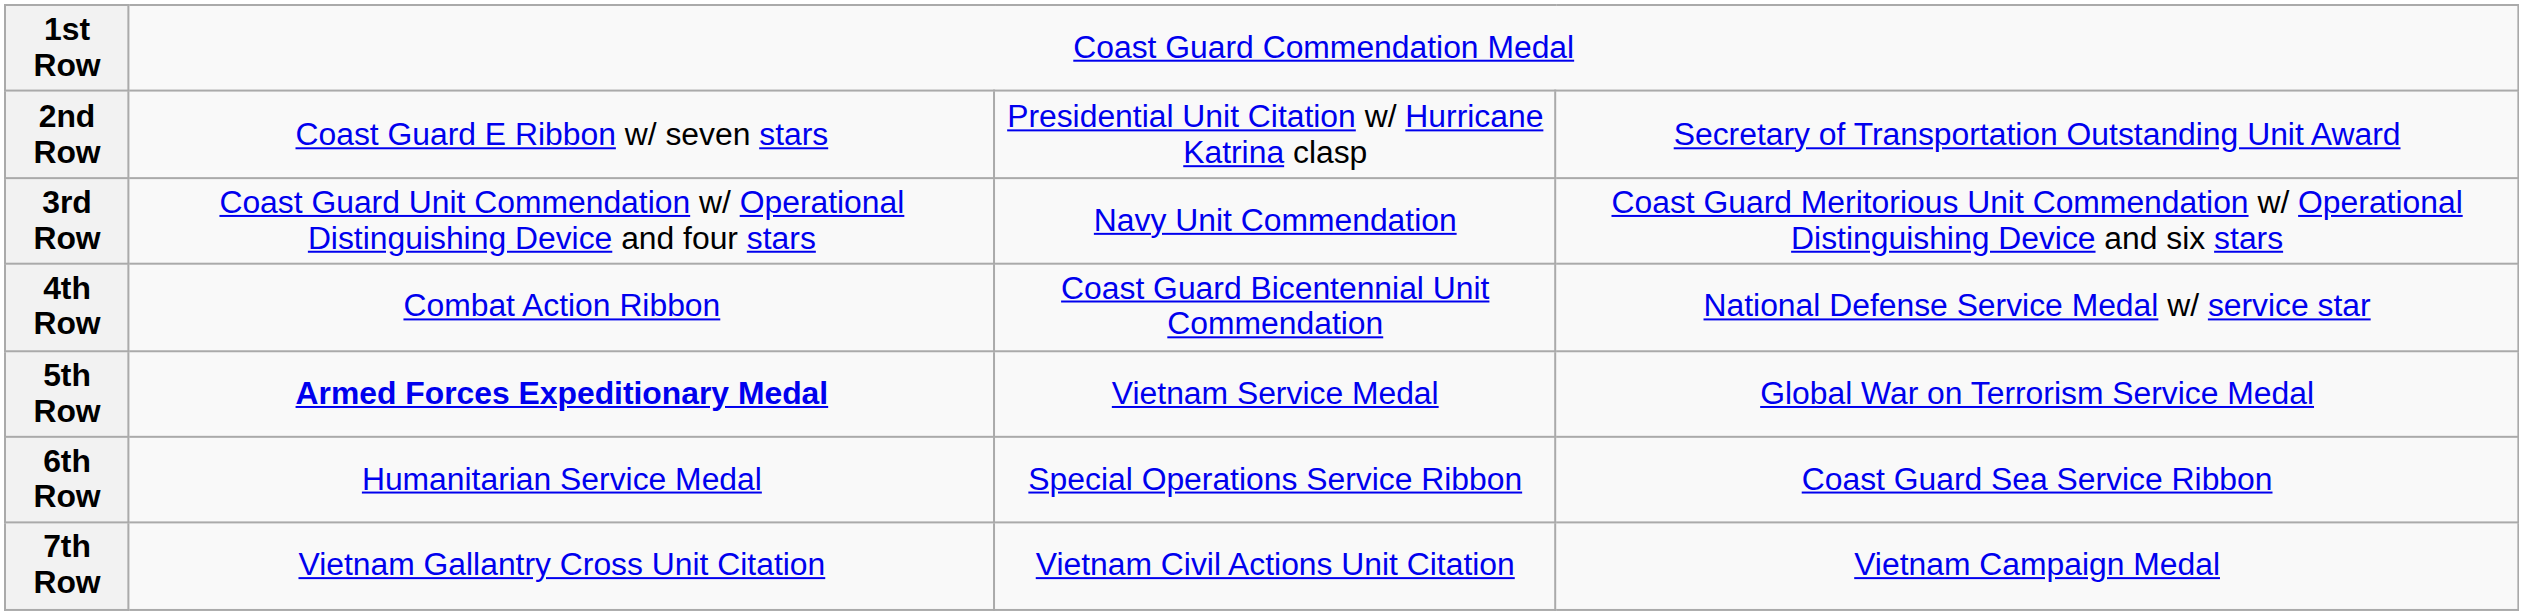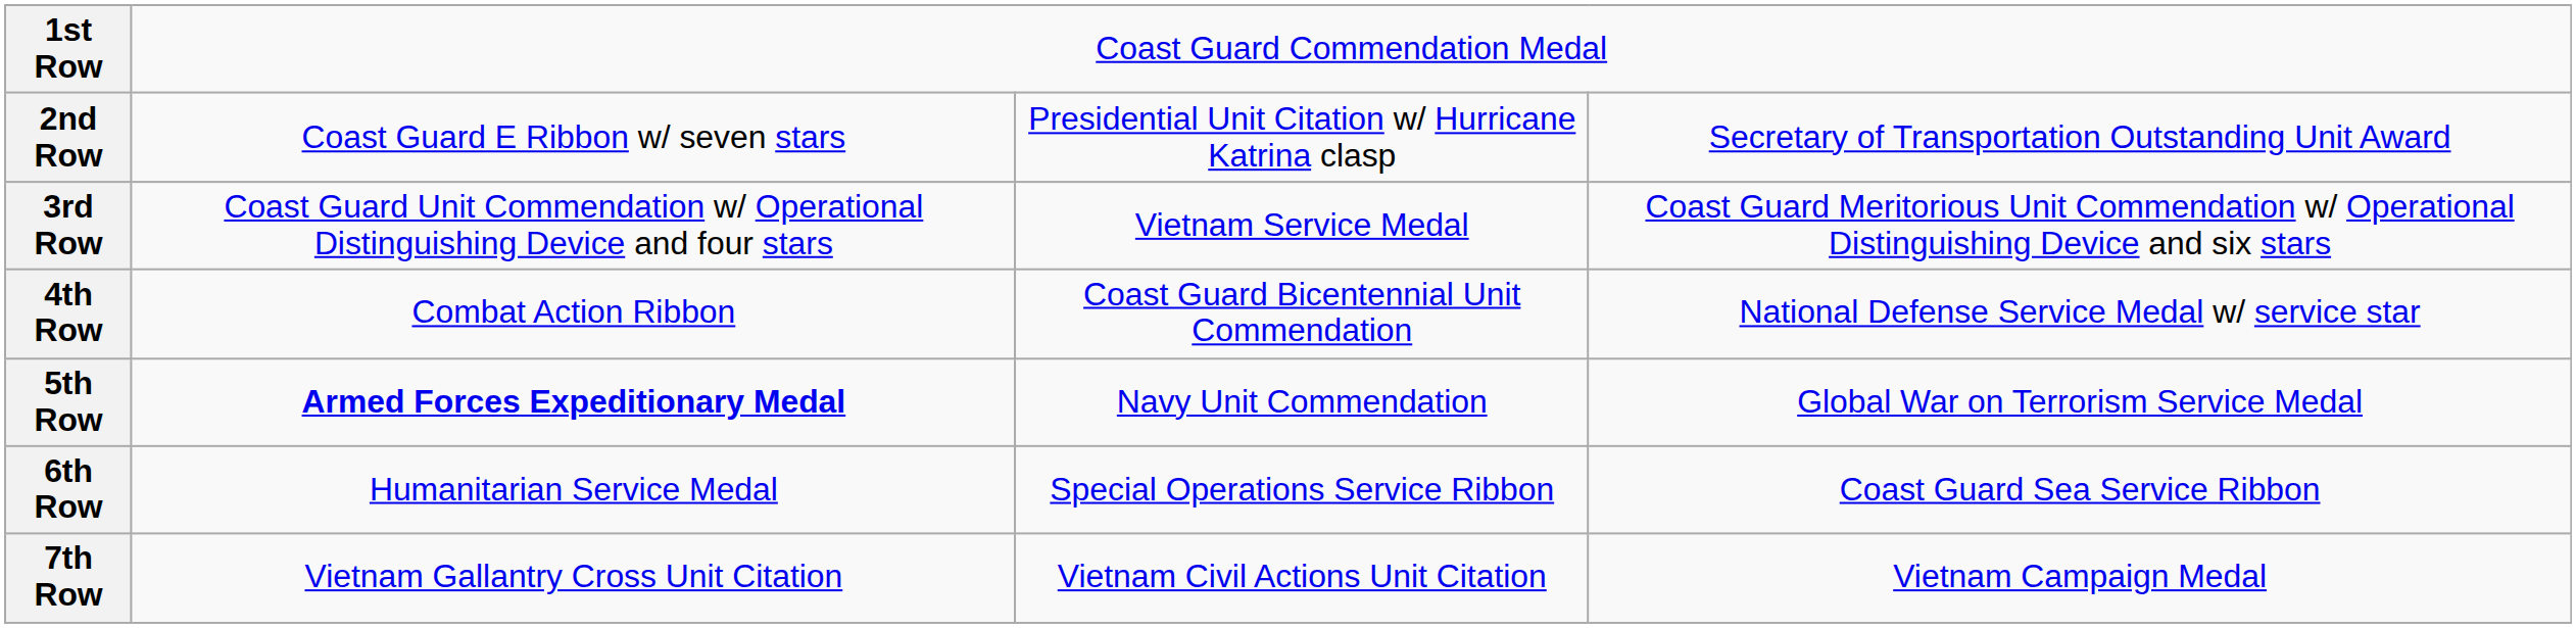3rd Row | column 3: Navy Unit Commendation -> Vietnam Service Medal
5th Row | column 3: Vietnam Service Medal -> Navy Unit Commendation
